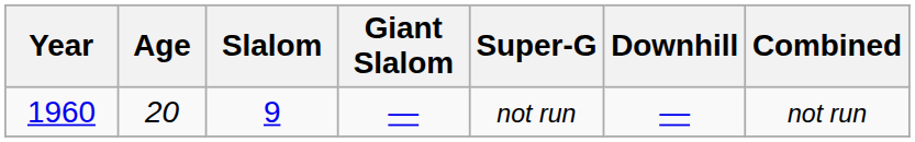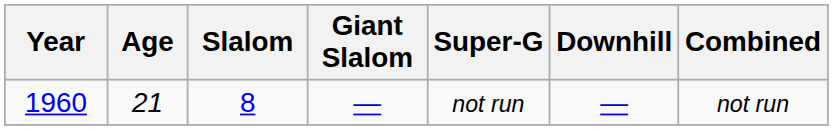1960 | Age: 20 -> 21
1960 | Slalom: 9 -> 8
